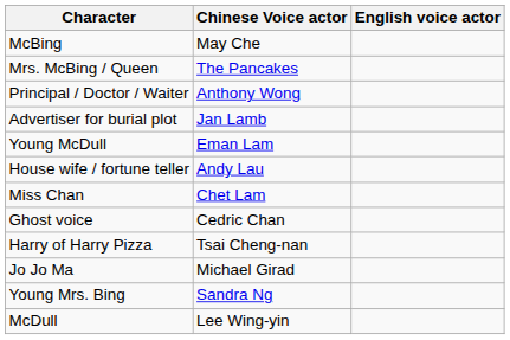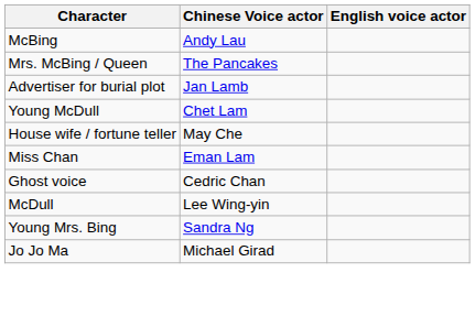McBing | Chinese Voice actor: May Che -> Andy Lau
- row: Principal / Doctor / Waiter | Anthony Wong
Young McDull | Chinese Voice actor: Eman Lam -> Chet Lam
House wife / fortune teller | Chinese Voice actor: Andy Lau -> May Che
Miss Chan | Chinese Voice actor: Chet Lam -> Eman Lam
- row: Harry of Harry Pizza | Tsai Cheng-nan
rows swapped: McDull <-> Jo Jo Ma
